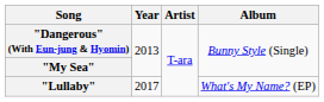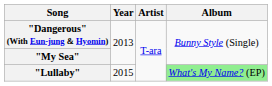"Lullaby" | Year: 2017 -> 2015
"Lullaby" | Album: no background -> lightgreen background
